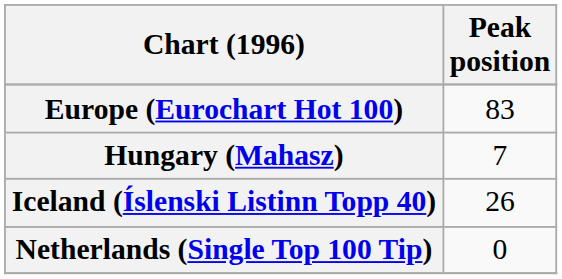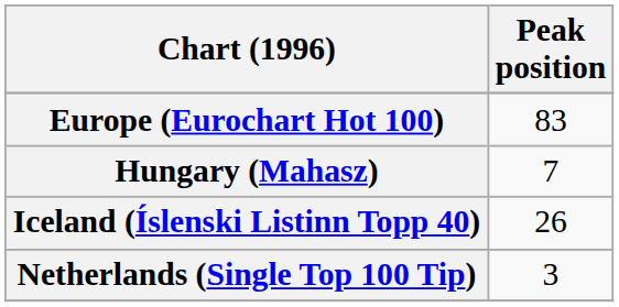Netherlands (Single Top 100 Tip) | Peak position: 0 -> 3
